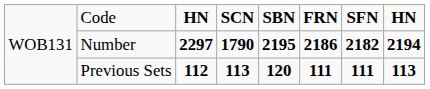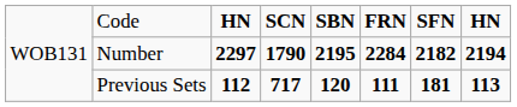Number | column 6: 2186 -> 2284
Previous Sets | column 4: 113 -> 717
Previous Sets | column 7: 111 -> 181
